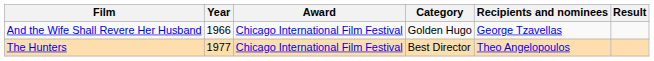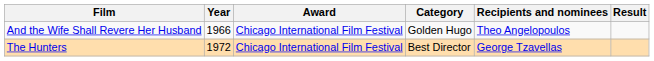And the Wife Shall Revere Her Husband | Recipients and nominees: George Tzavellas -> Theo Angelopoulos
The Hunters | Year: 1977 -> 1972
The Hunters | Recipients and nominees: Theo Angelopoulos -> George Tzavellas
